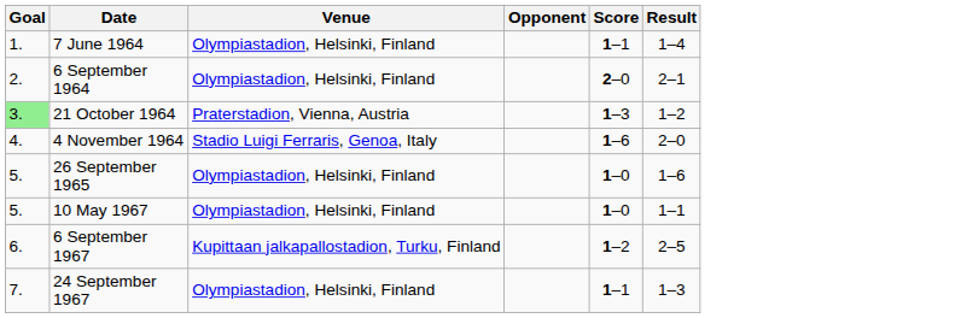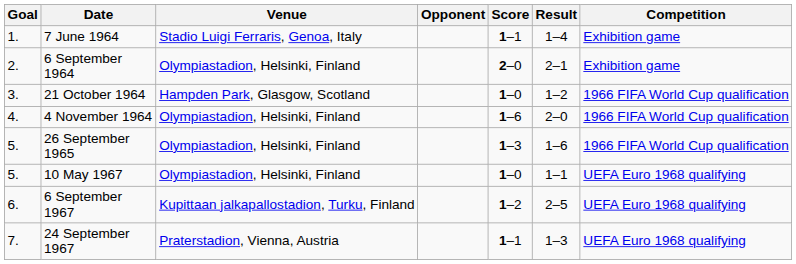+ column: Competition | Exhibition game | Exhibition game | 1966 FIFA World Cup qualification | 1966 FIFA World Cup qualification | 1966 FIFA World Cup qualification | UEFA Euro 1968 qualifying | UEFA Euro 1968 qualifying | UEFA Euro 1968 qualifying
7 June 1964 | Venue: Olympiastadion, Helsinki, Finland -> Stadio Luigi Ferraris, Genoa, Italy
21 October 1964 | Goal: lightgreen background -> no background
21 October 1964 | Venue: Praterstadion, Vienna, Austria -> Hampden Park, Glasgow, Scotland
21 October 1964 | Score: 1–3 -> 1–0
4 November 1964 | Venue: Stadio Luigi Ferraris, Genoa, Italy -> Olympiastadion, Helsinki, Finland
26 September 1965 | Score: 1–0 -> 1–3
24 September 1967 | Venue: Olympiastadion, Helsinki, Finland -> Praterstadion, Vienna, Austria
